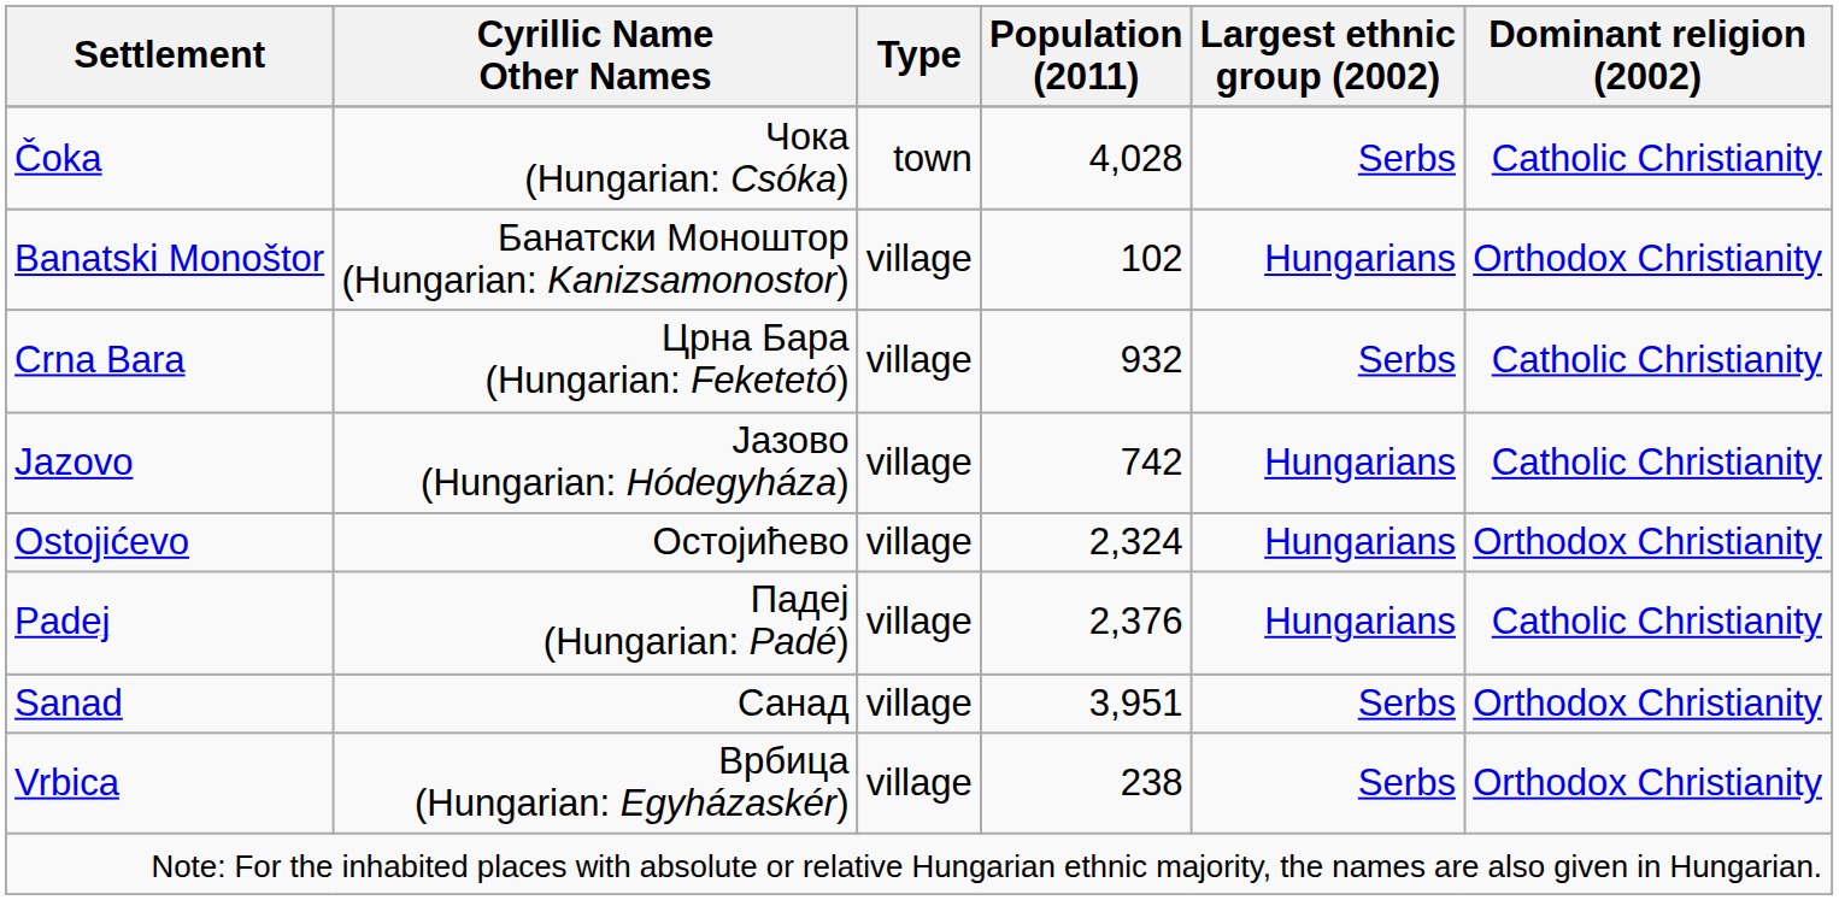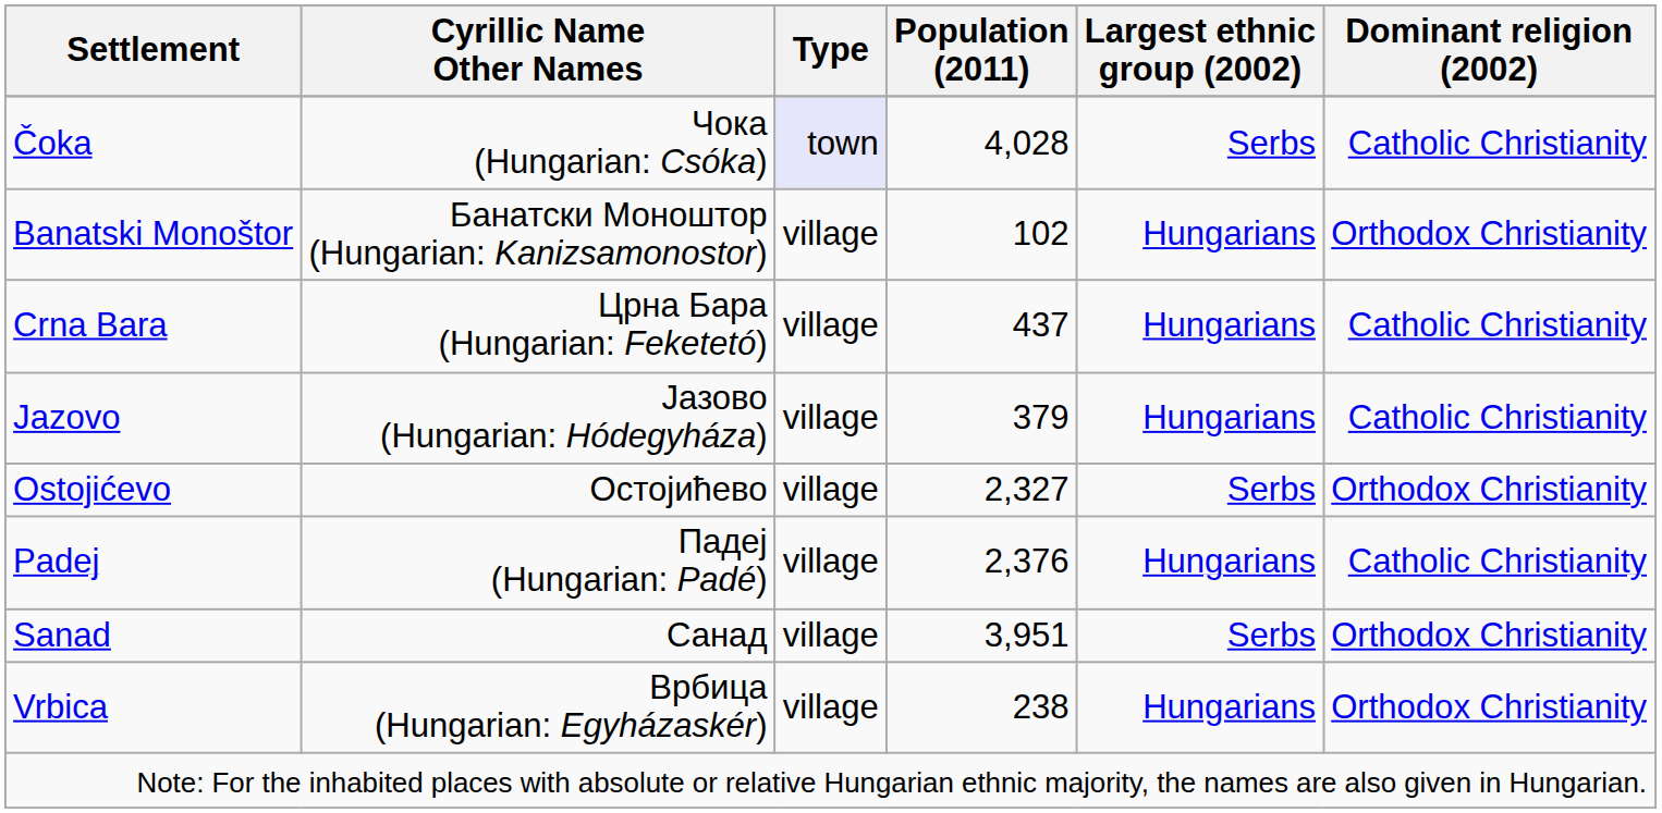Čoka | Type: no background -> lavender background
Crna Bara | Population (2011): 932 -> 437
Crna Bara | Largest ethnic group (2002): Serbs -> Hungarians
Jazovo | Population (2011): 742 -> 379
Ostojićevo | Population (2011): 2,324 -> 2,327
Ostojićevo | Largest ethnic group (2002): Hungarians -> Serbs
Vrbica | Largest ethnic group (2002): Serbs -> Hungarians
